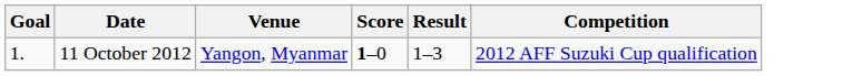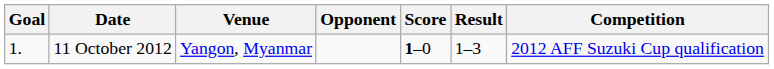+ column: Opponent
